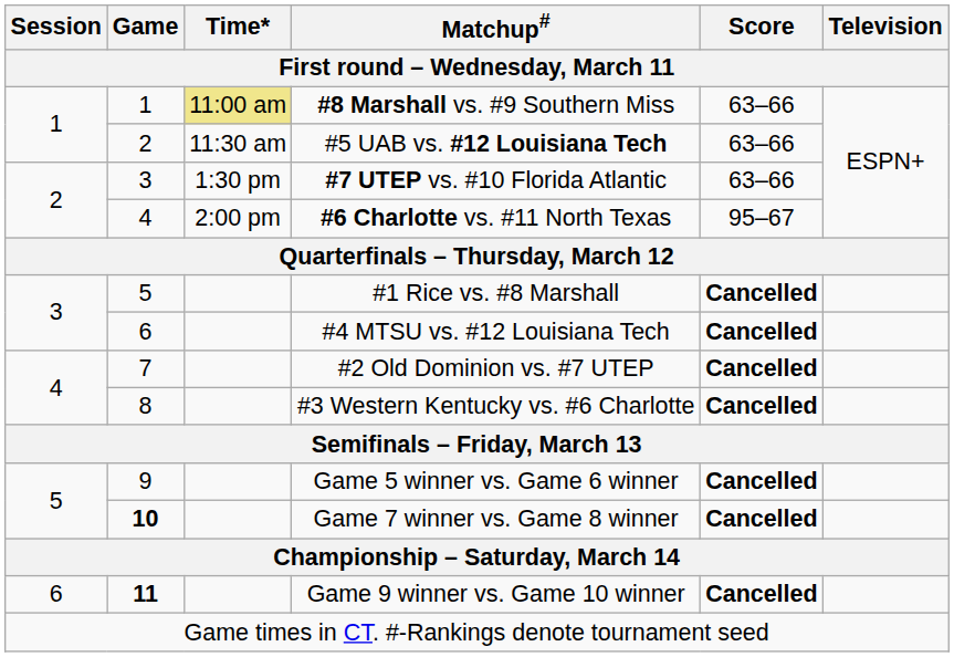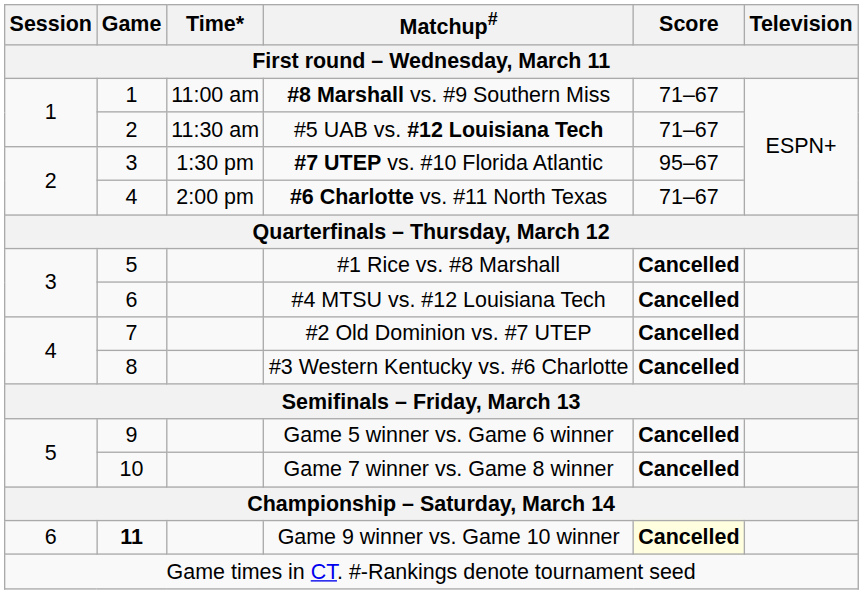#8 Marshall vs. #9 Southern Miss | Time*: khaki background -> no background
#8 Marshall vs. #9 Southern Miss | Score: 63–66 -> 71–67
#5 UAB vs. #12 Louisiana Tech | Score: 63–66 -> 71–67
#7 UTEP vs. #10 Florida Atlantic | Score: 63–66 -> 95–67
#6 Charlotte vs. #11 North Texas | Score: 95–67 -> 71–67
Game 7 winner vs. Game 8 winner | Game: bold -> normal
Game 9 winner vs. Game 10 winner | Score: no background -> lightyellow background
